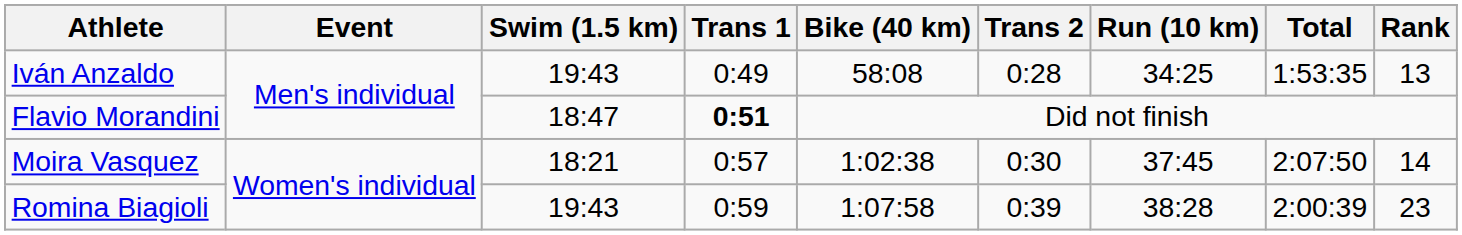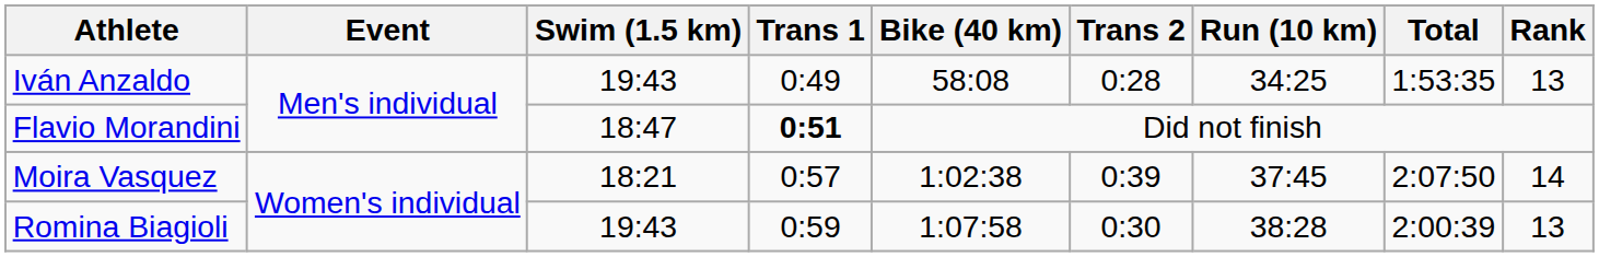Moira Vasquez | Trans 2: 0:30 -> 0:39
Romina Biagioli | Trans 2: 0:39 -> 0:30
Romina Biagioli | Rank: 23 -> 13
